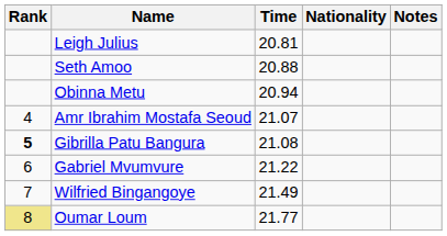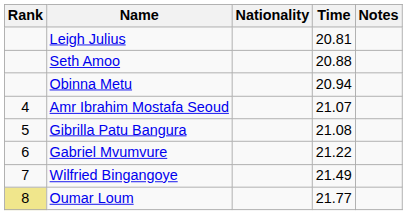columns swapped: Nationality <-> Time
Gibrilla Patu Bangura | Rank: bold -> normal
